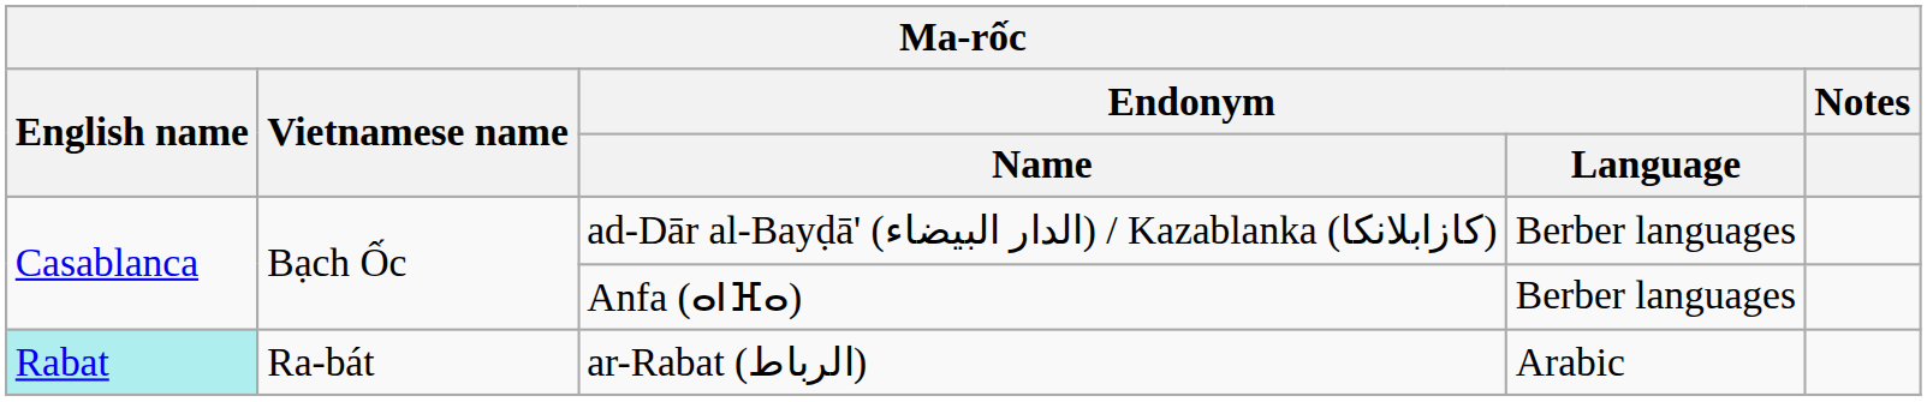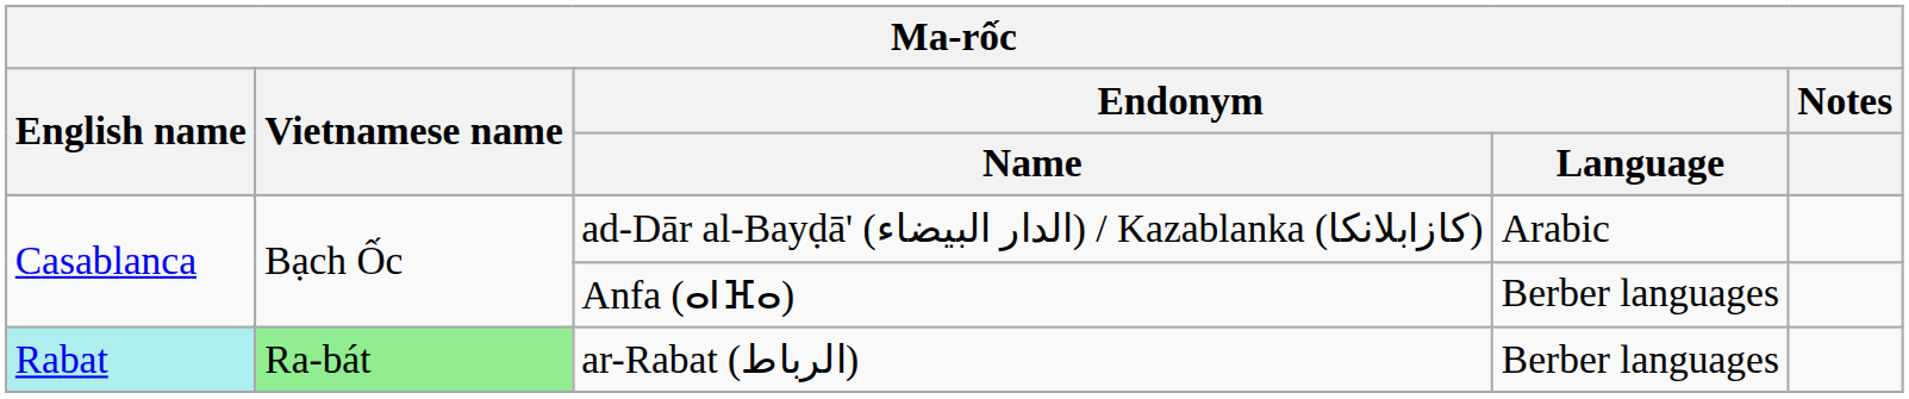ad-Dār al-Bayḍā' (الدار البيضاء) / Kazablanka (كازابلانكا) | Endonym / Language: Berber languages -> Arabic
ar-Rabat (الرباط) | Vietnamese name: no background -> lightgreen background
ar-Rabat (الرباط) | Endonym / Language: Arabic -> Berber languages
